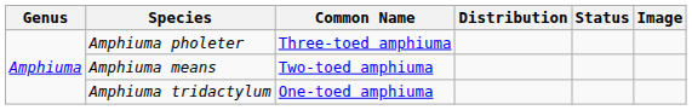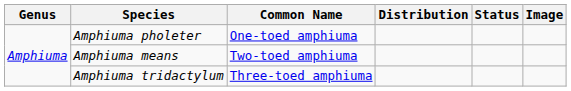Amphiuma pholeter | Common Name: Three-toed amphiuma -> One-toed amphiuma
Amphiuma tridactylum | Common Name: One-toed amphiuma -> Three-toed amphiuma
